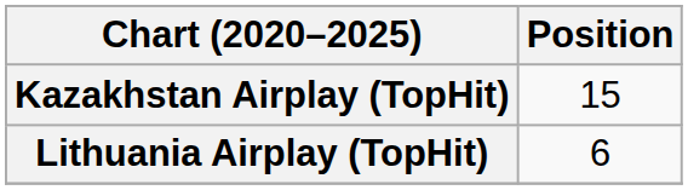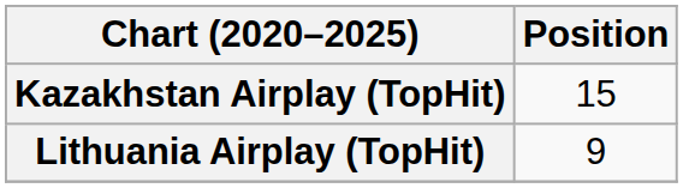Lithuania Airplay (TopHit) | Position: 6 -> 9
